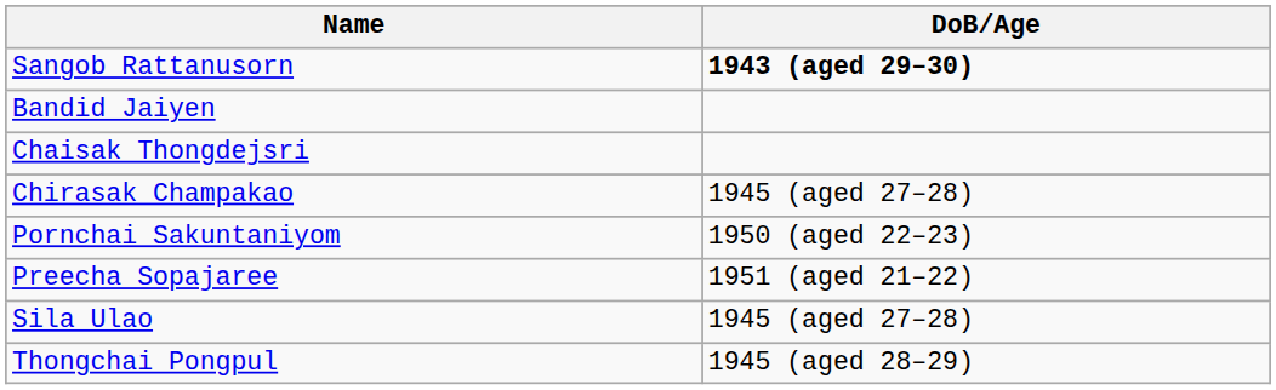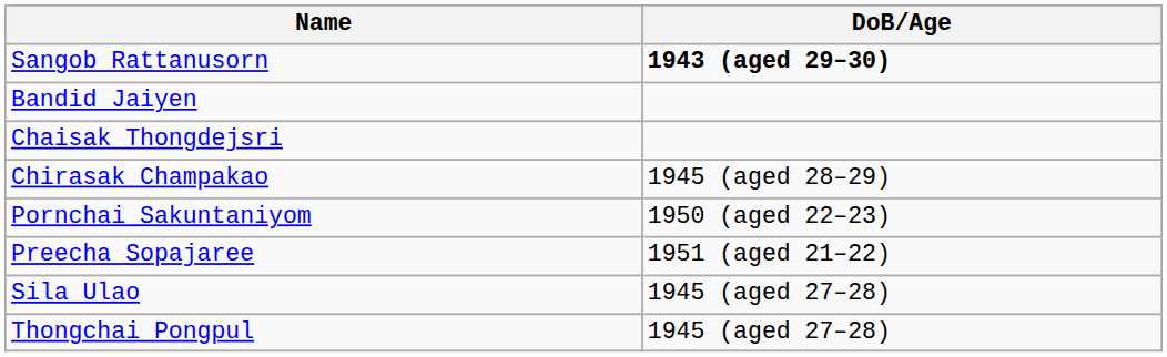Chirasak Champakao | DoB/Age: 1945 (aged 27–28) -> 1945 (aged 28–29)
Thongchai Pongpul | DoB/Age: 1945 (aged 28–29) -> 1945 (aged 27–28)
